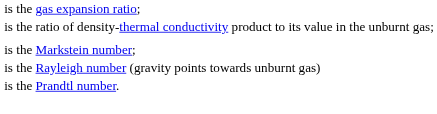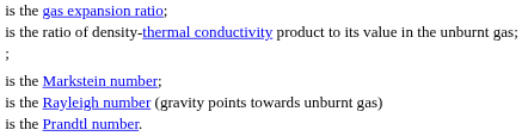+ row: ;
